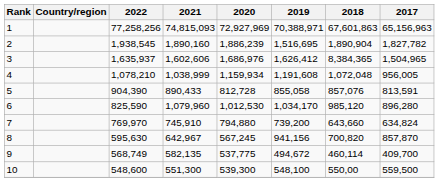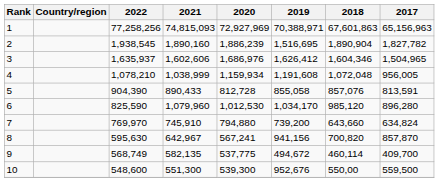3 | 2018: 8,384,365 -> 1,604,346
8 | 2020: 567,245 -> 567,241
10 | 2019: 548,100 -> 952,676
